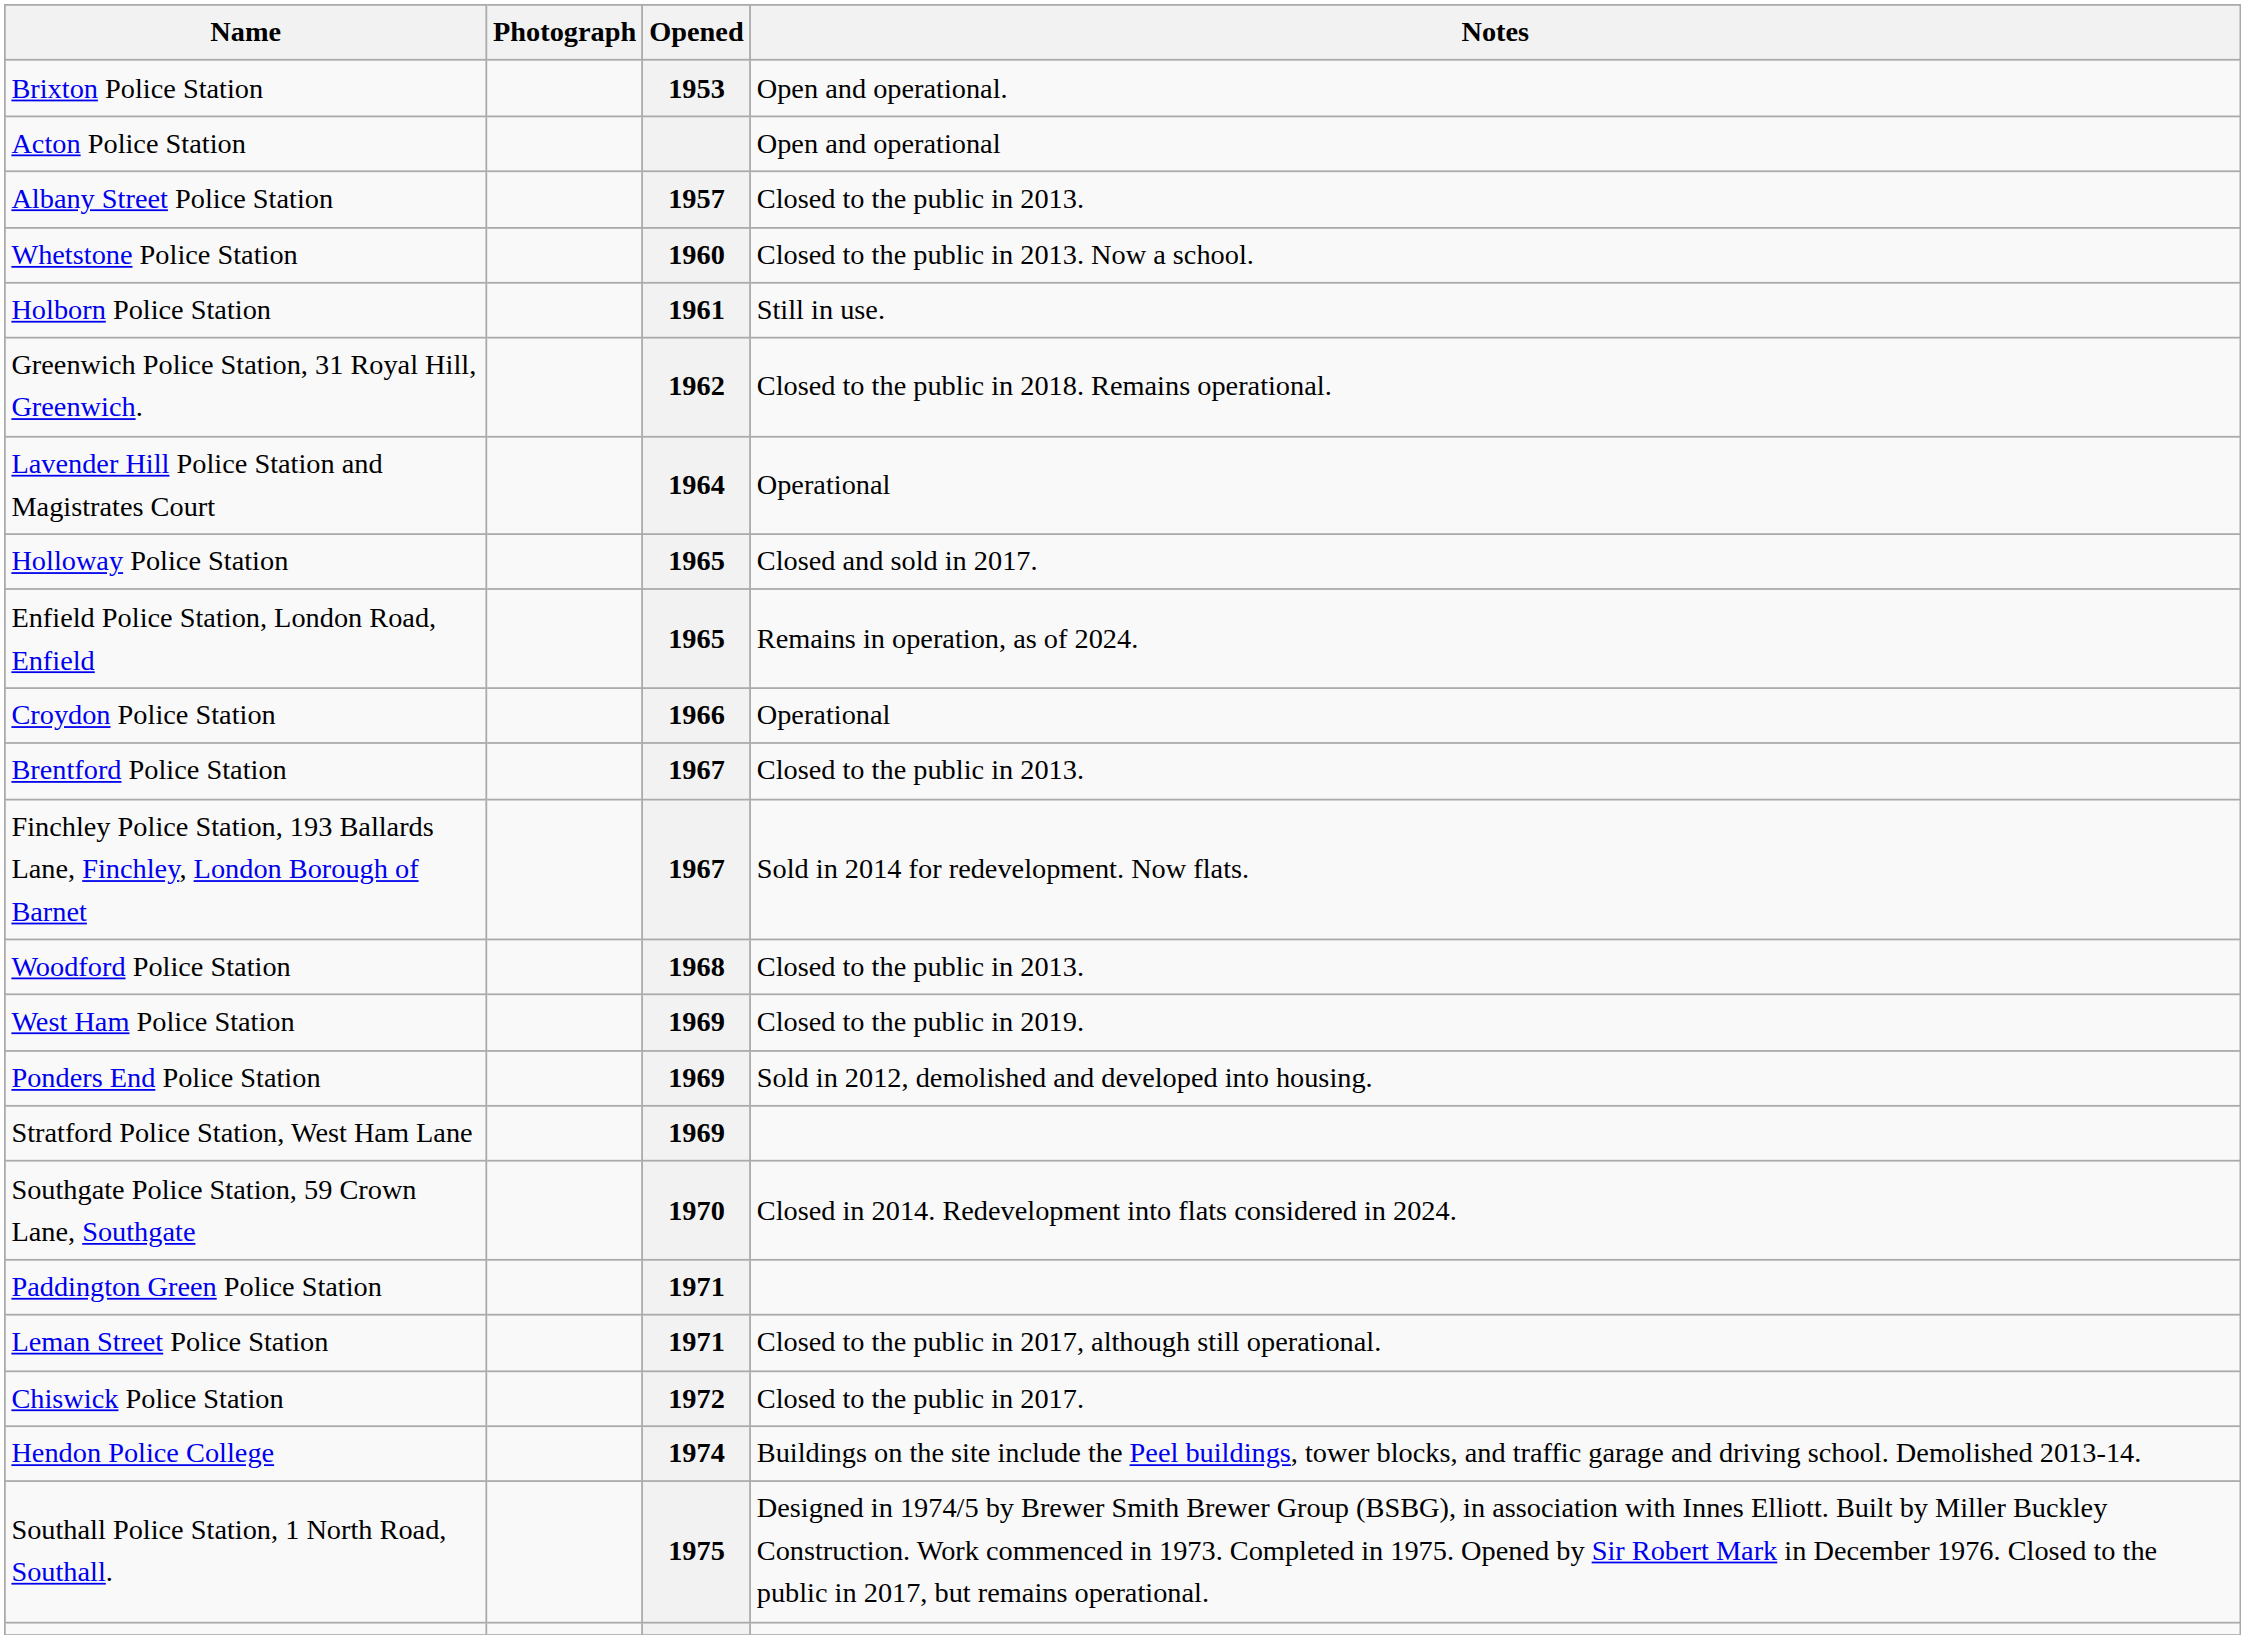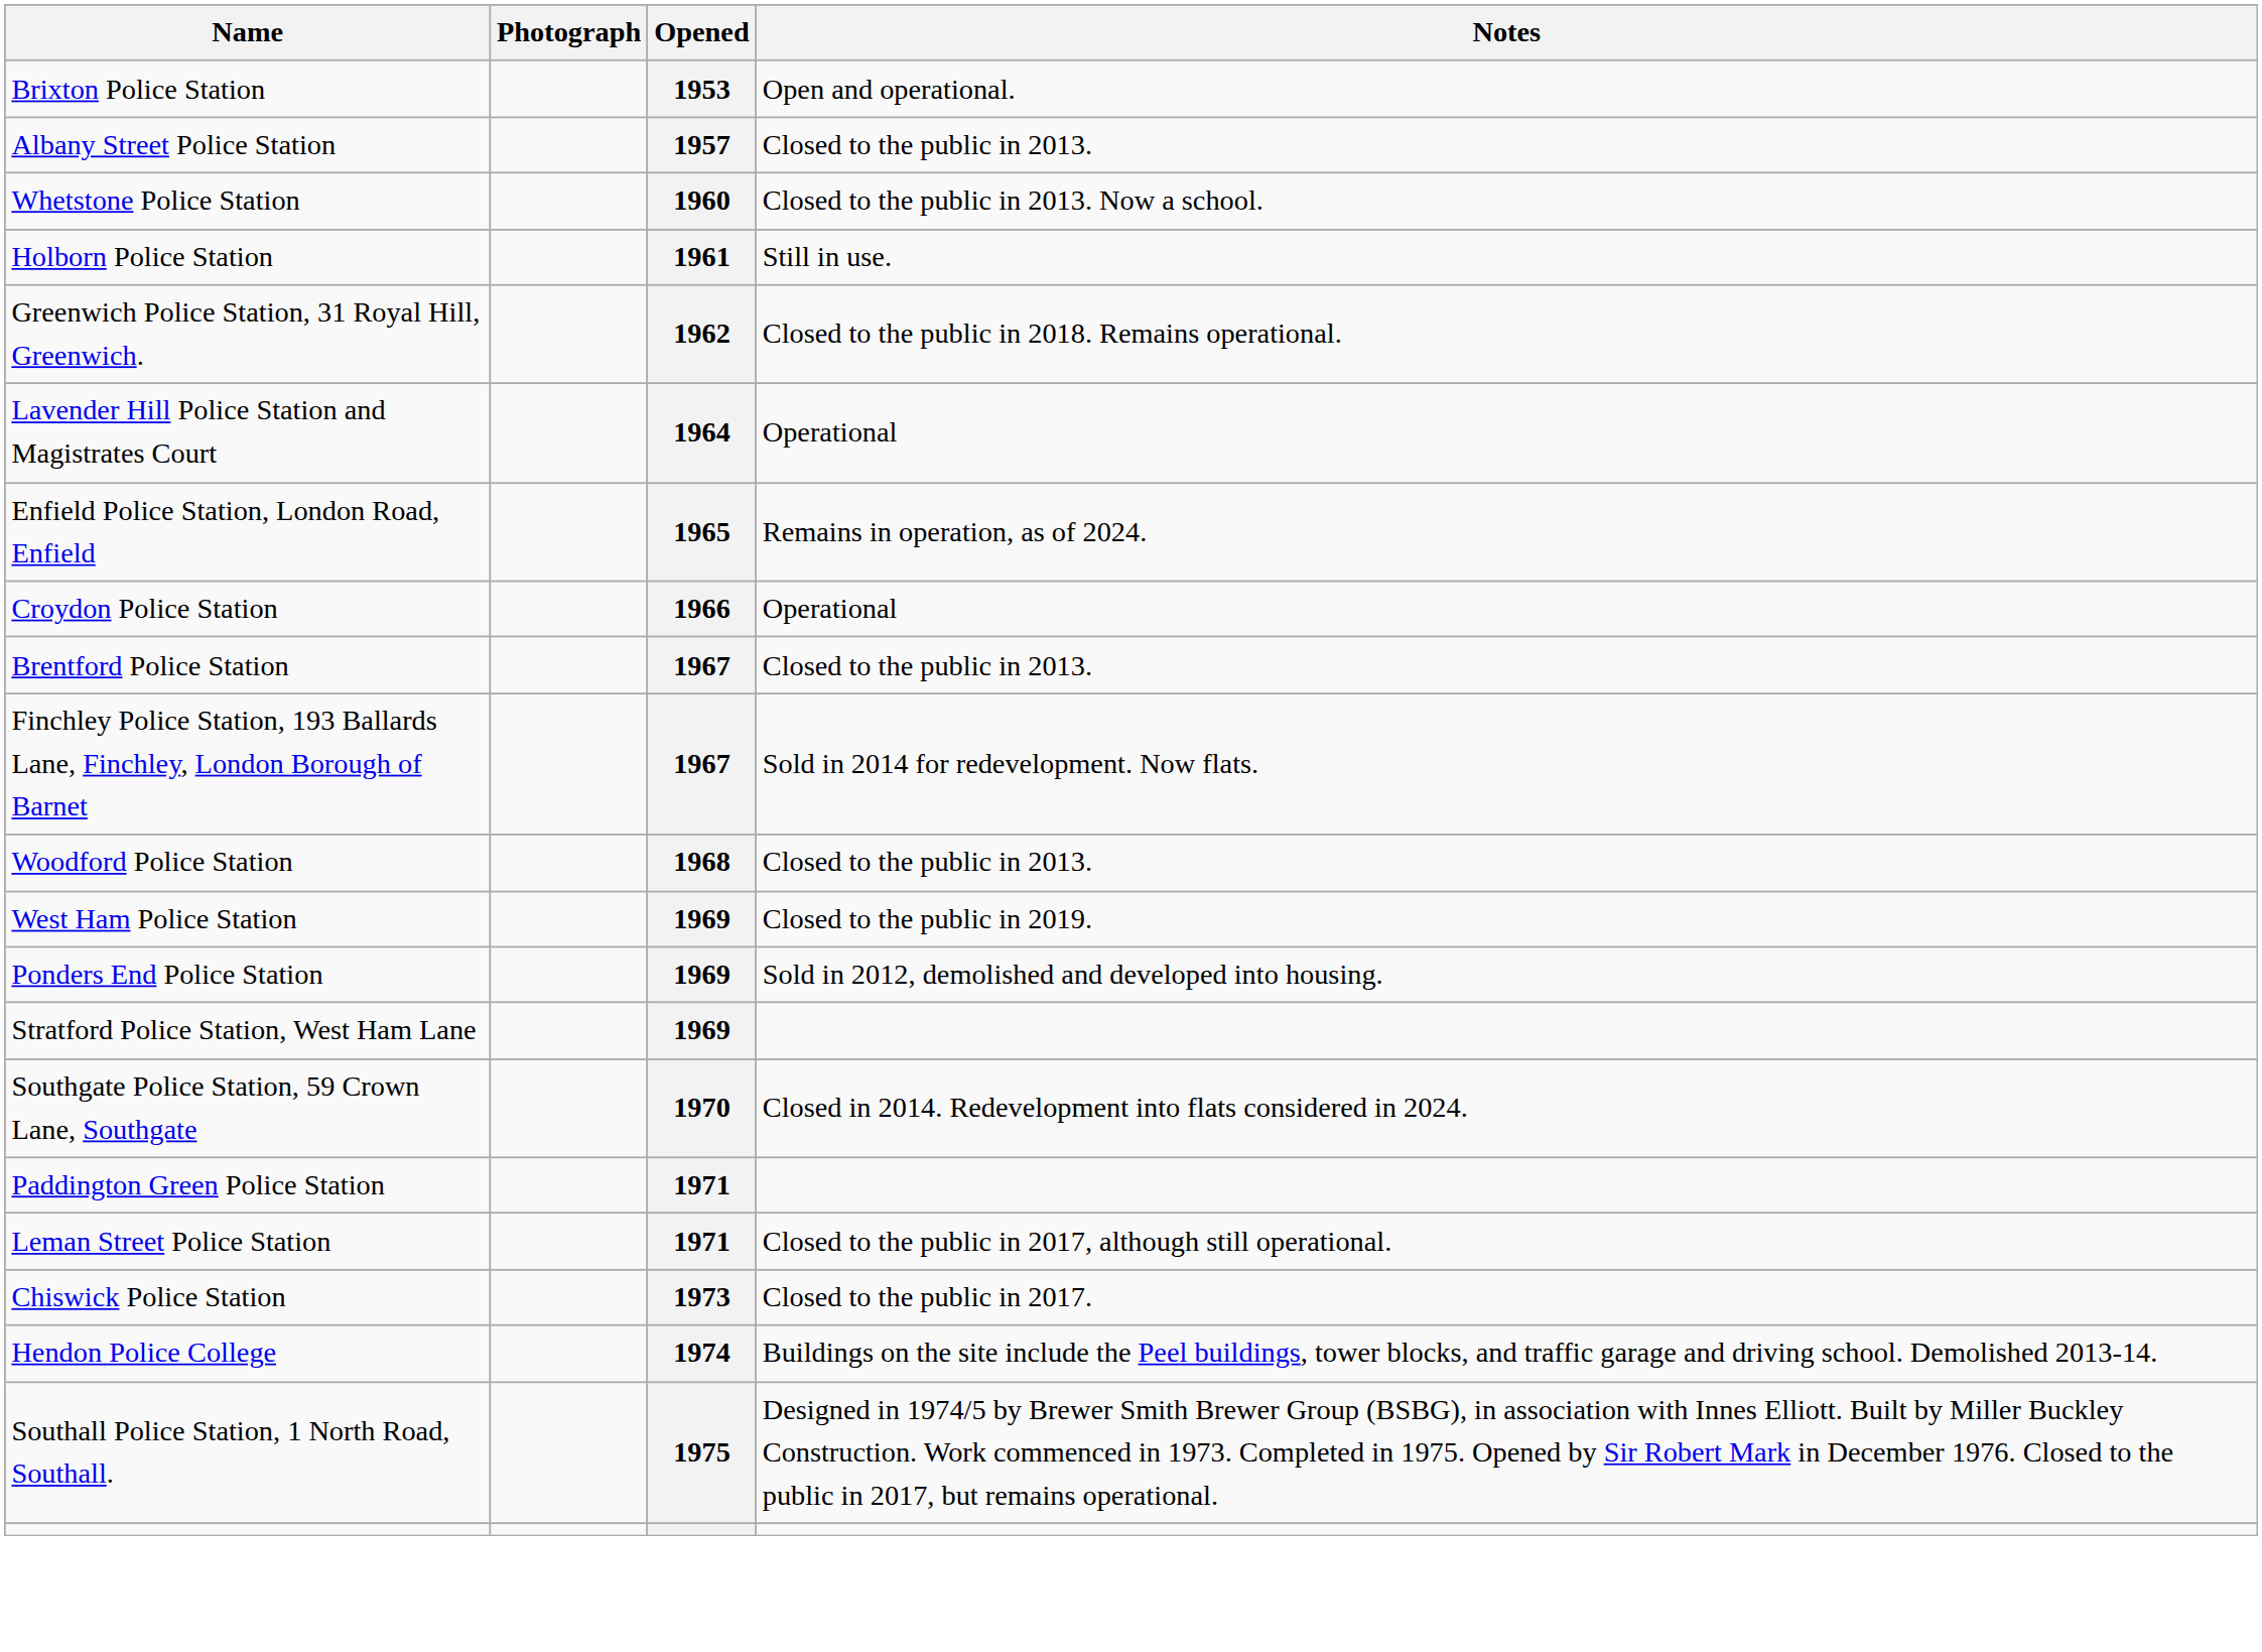- row: Acton Police Station | Open and operational
- row: Holloway Police Station | 1965 | Closed and sold in 2017.
Chiswick Police Station | Opened: 1972 -> 1973
